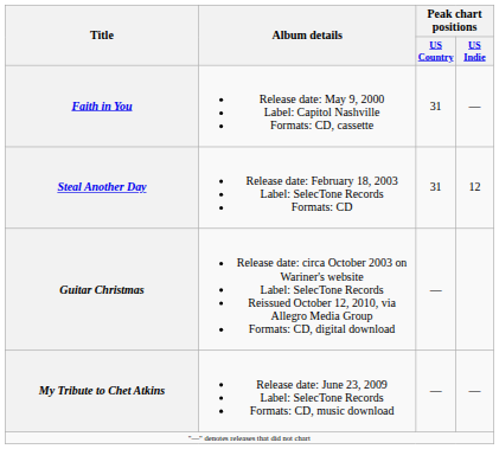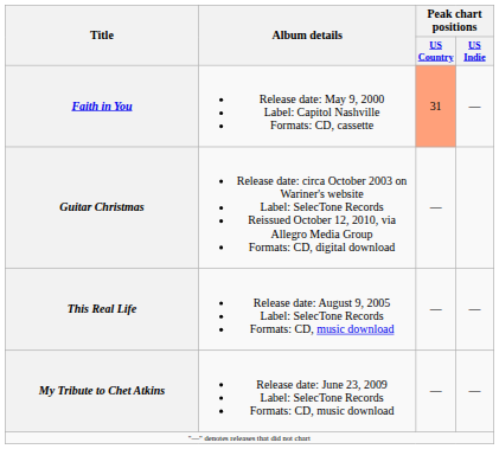Faith in You | Peak chart positions / US Country: no background -> lightsalmon background
- row: Steal Another Day | Release date: February 18, 2003 Label: SelecTone Records Formats: CD | 31 | 12
+ row: This Real Life | Release date: August 9, 2005 Label: SelecTone Records Formats: CD, music download | — | —
